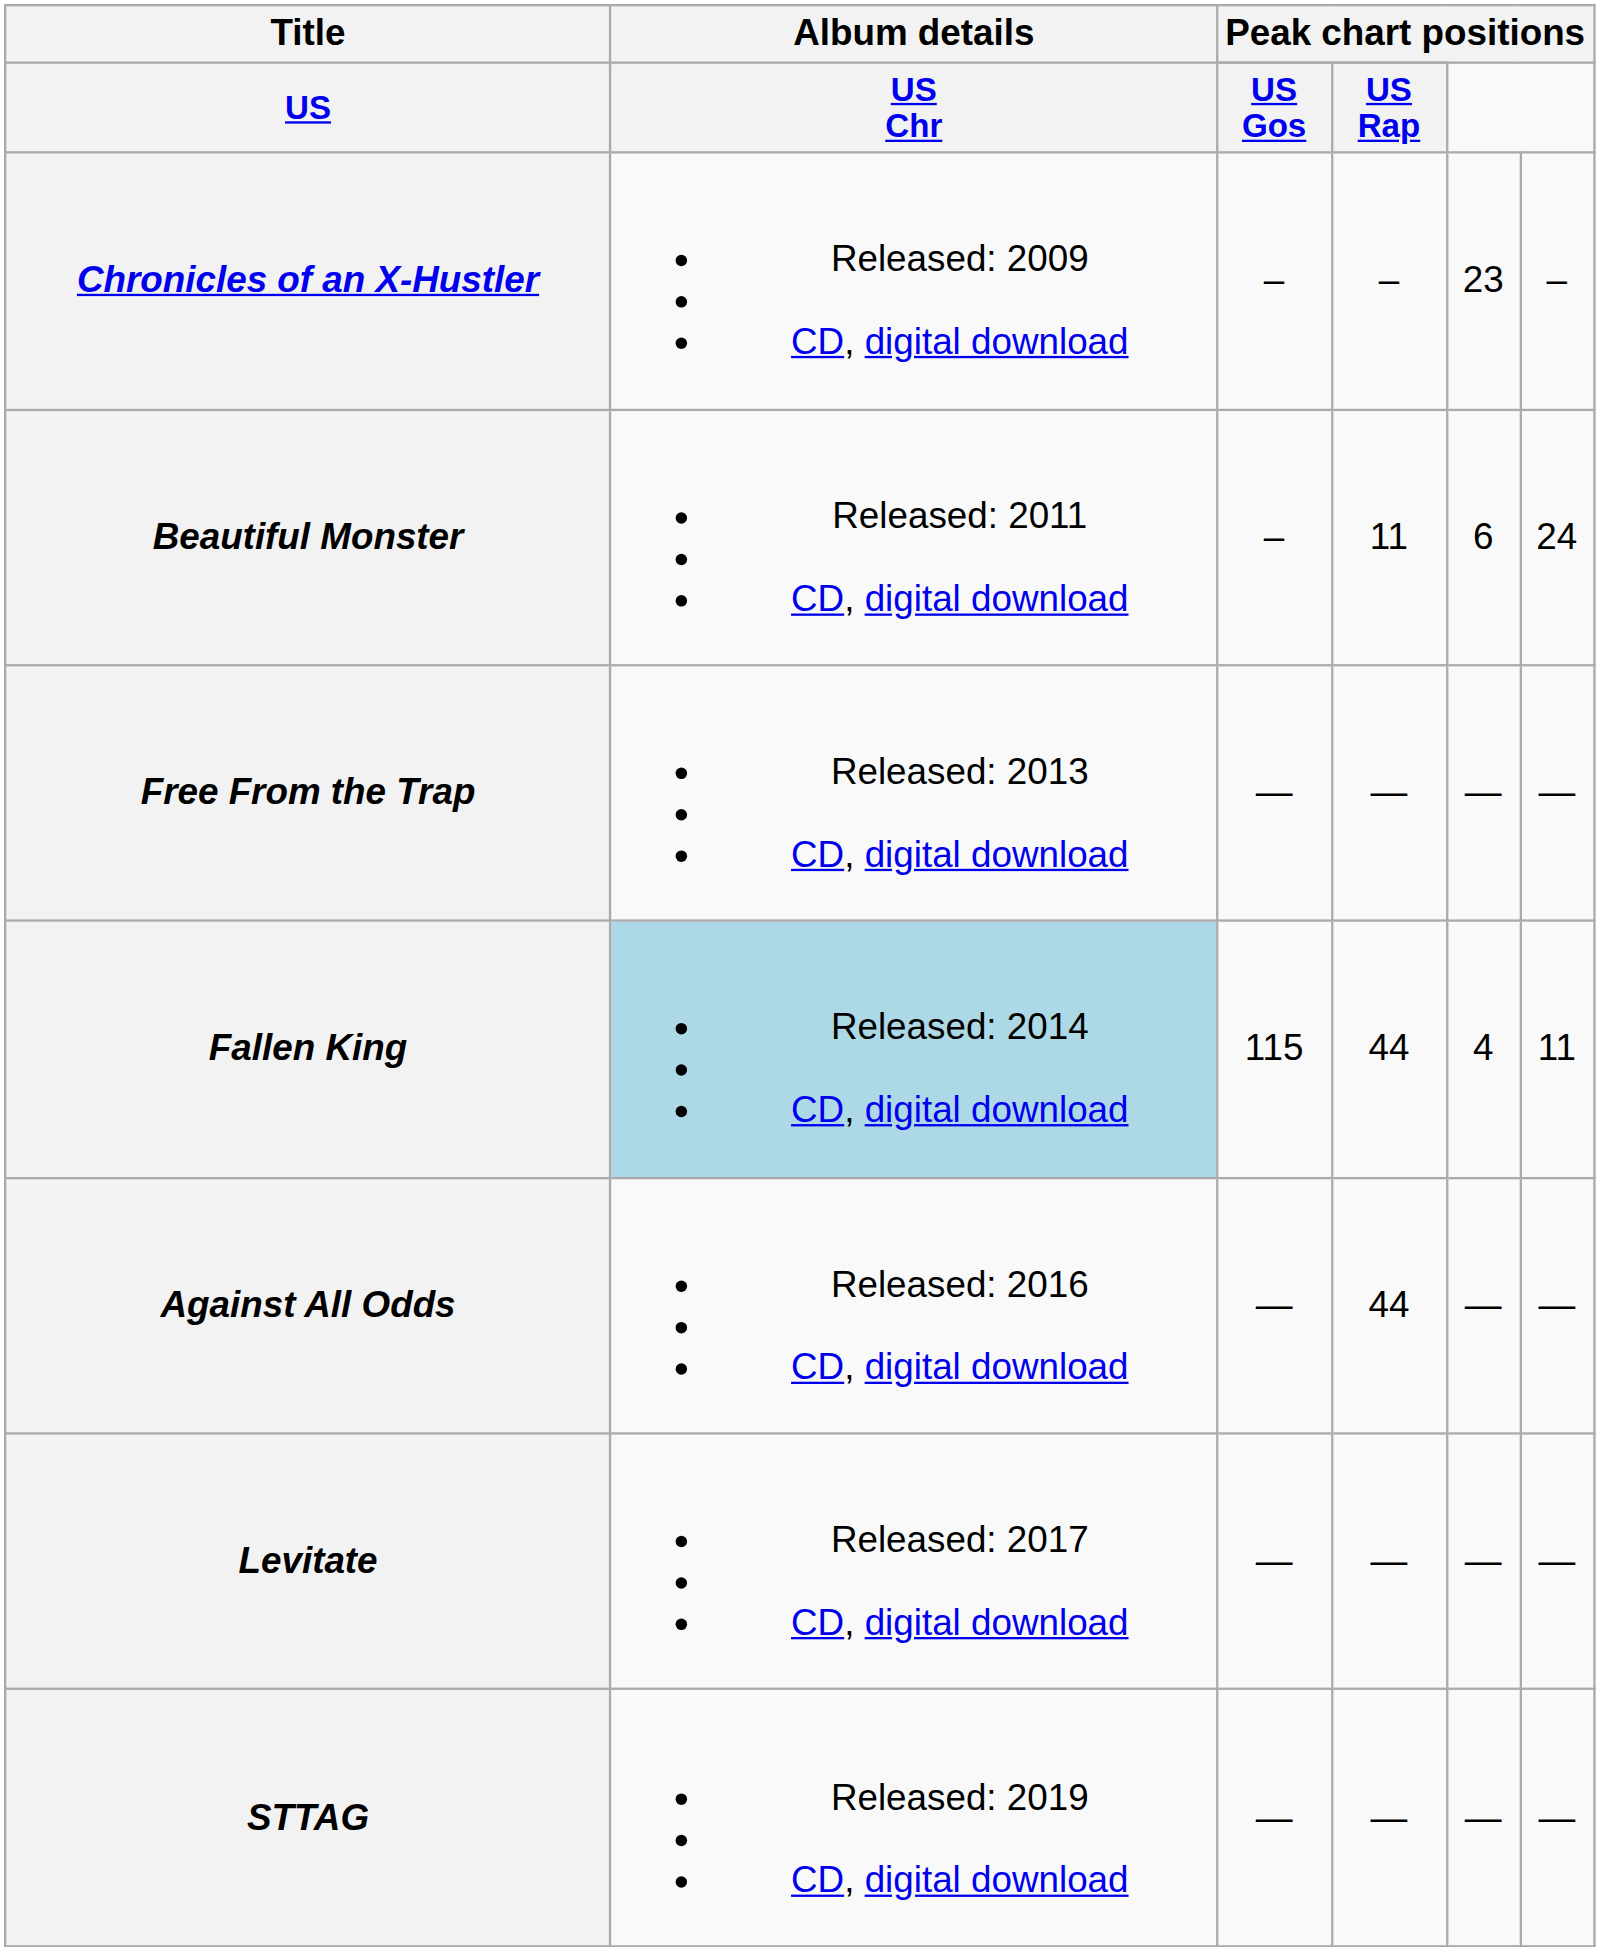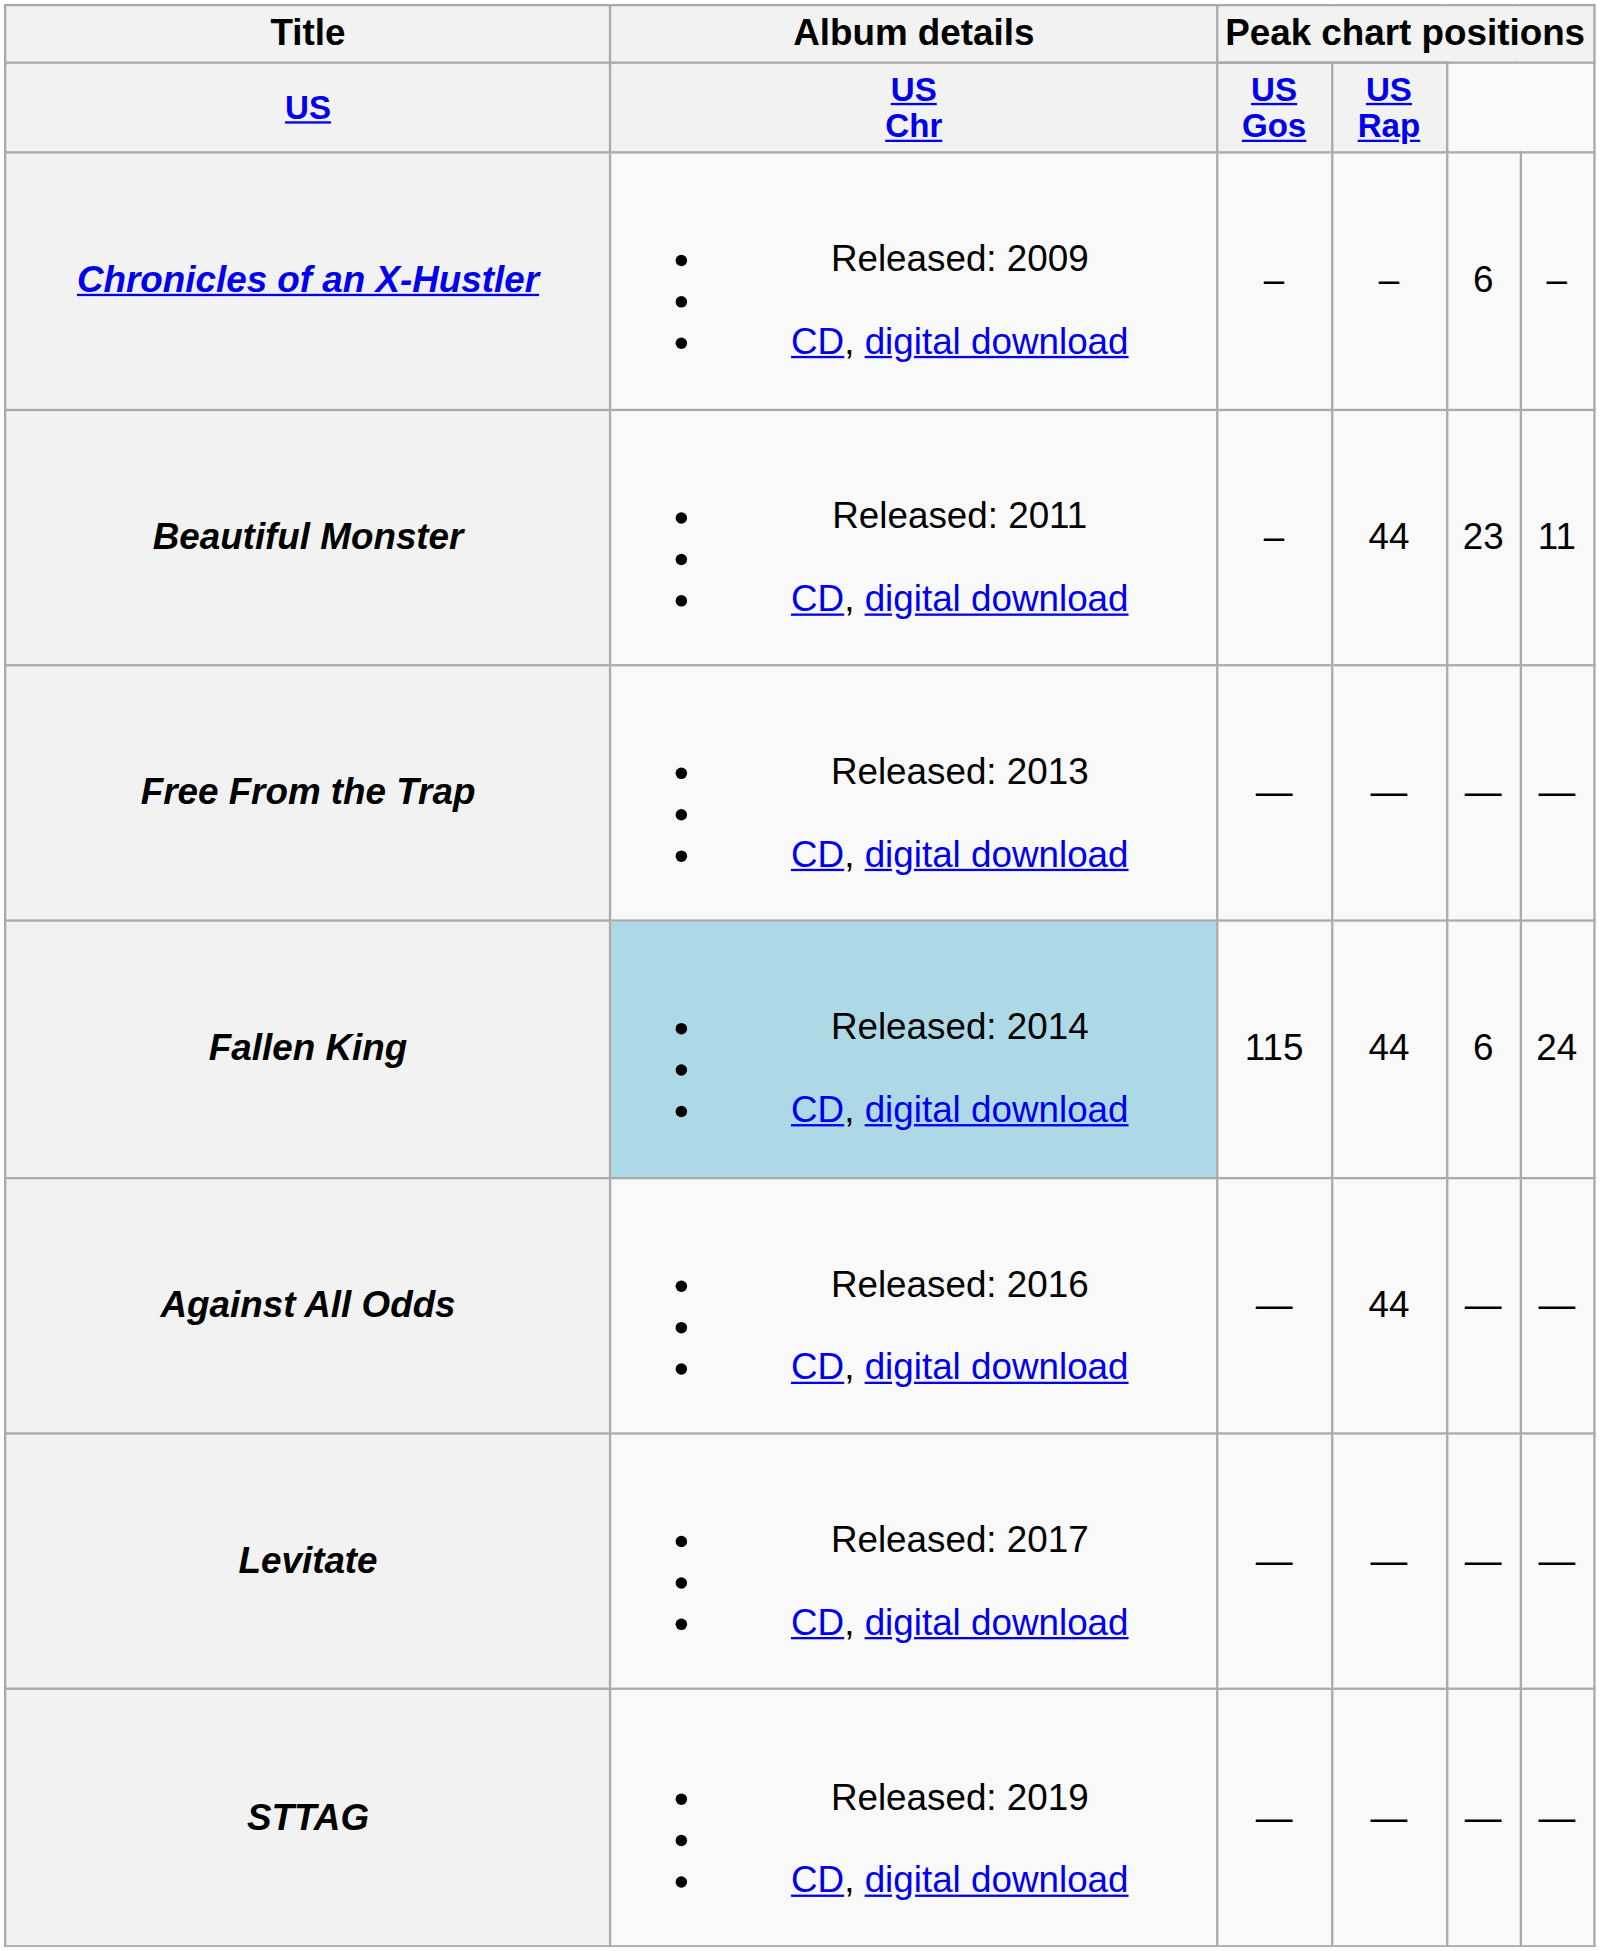Chronicles of an X-Hustler | column 5: 23 -> 6
Beautiful Monster | column 4: 11 -> 44
Beautiful Monster | column 5: 6 -> 23
Beautiful Monster | column 6: 24 -> 11
Fallen King | column 5: 4 -> 6
Fallen King | column 6: 11 -> 24
